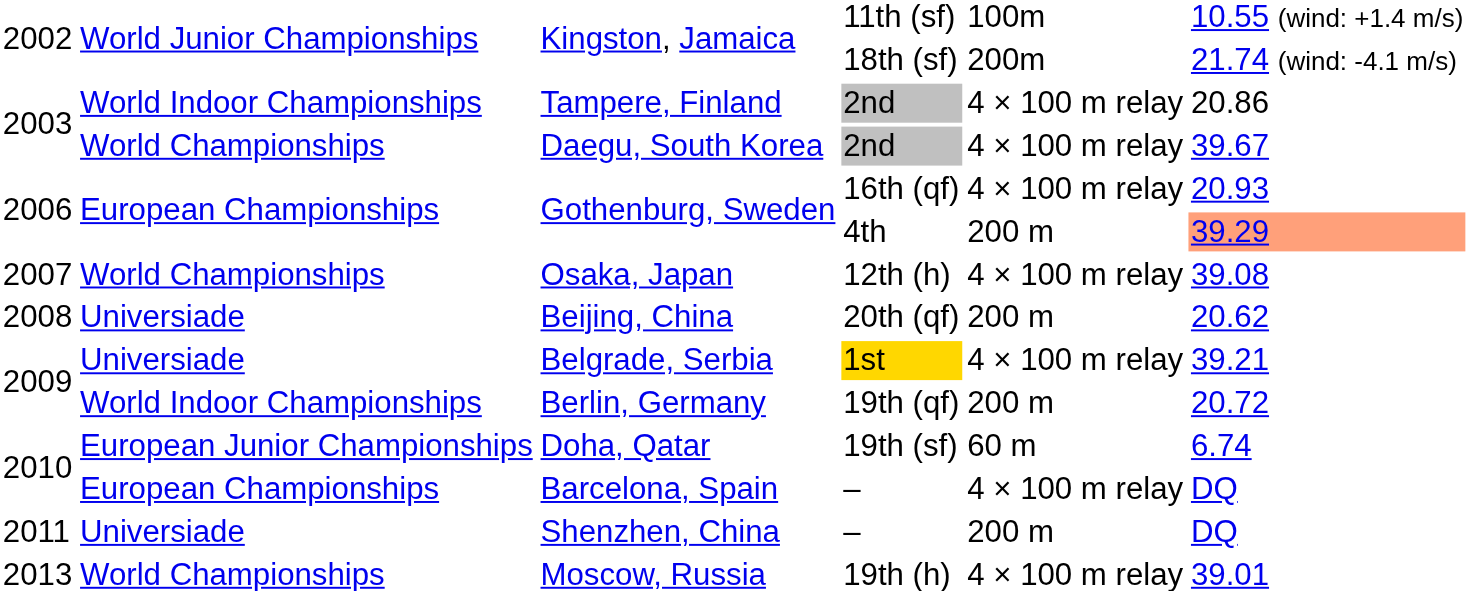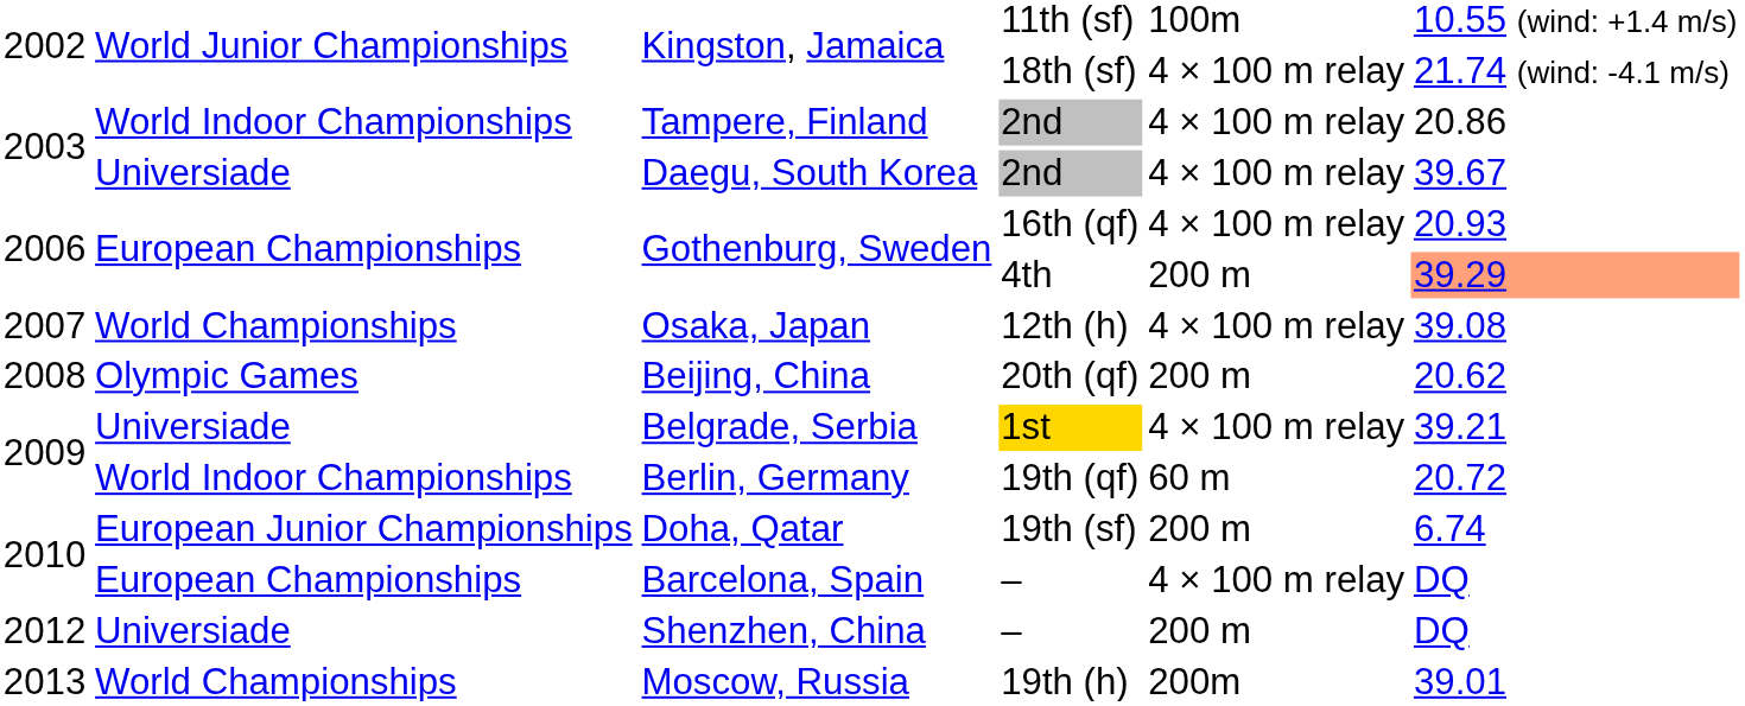Kingston, Jamaica / 18th (sf) | column 5: 200m -> 4 × 100 m relay
Daegu, South Korea | column 2: World Championships -> Universiade
Beijing, China | column 2: Universiade -> Olympic Games
Berlin, Germany | column 5: 200 m -> 60 m
Doha, Qatar | column 5: 60 m -> 200 m
Shenzhen, China | column 1: 2011 -> 2012
Moscow, Russia | column 5: 4 × 100 m relay -> 200m
